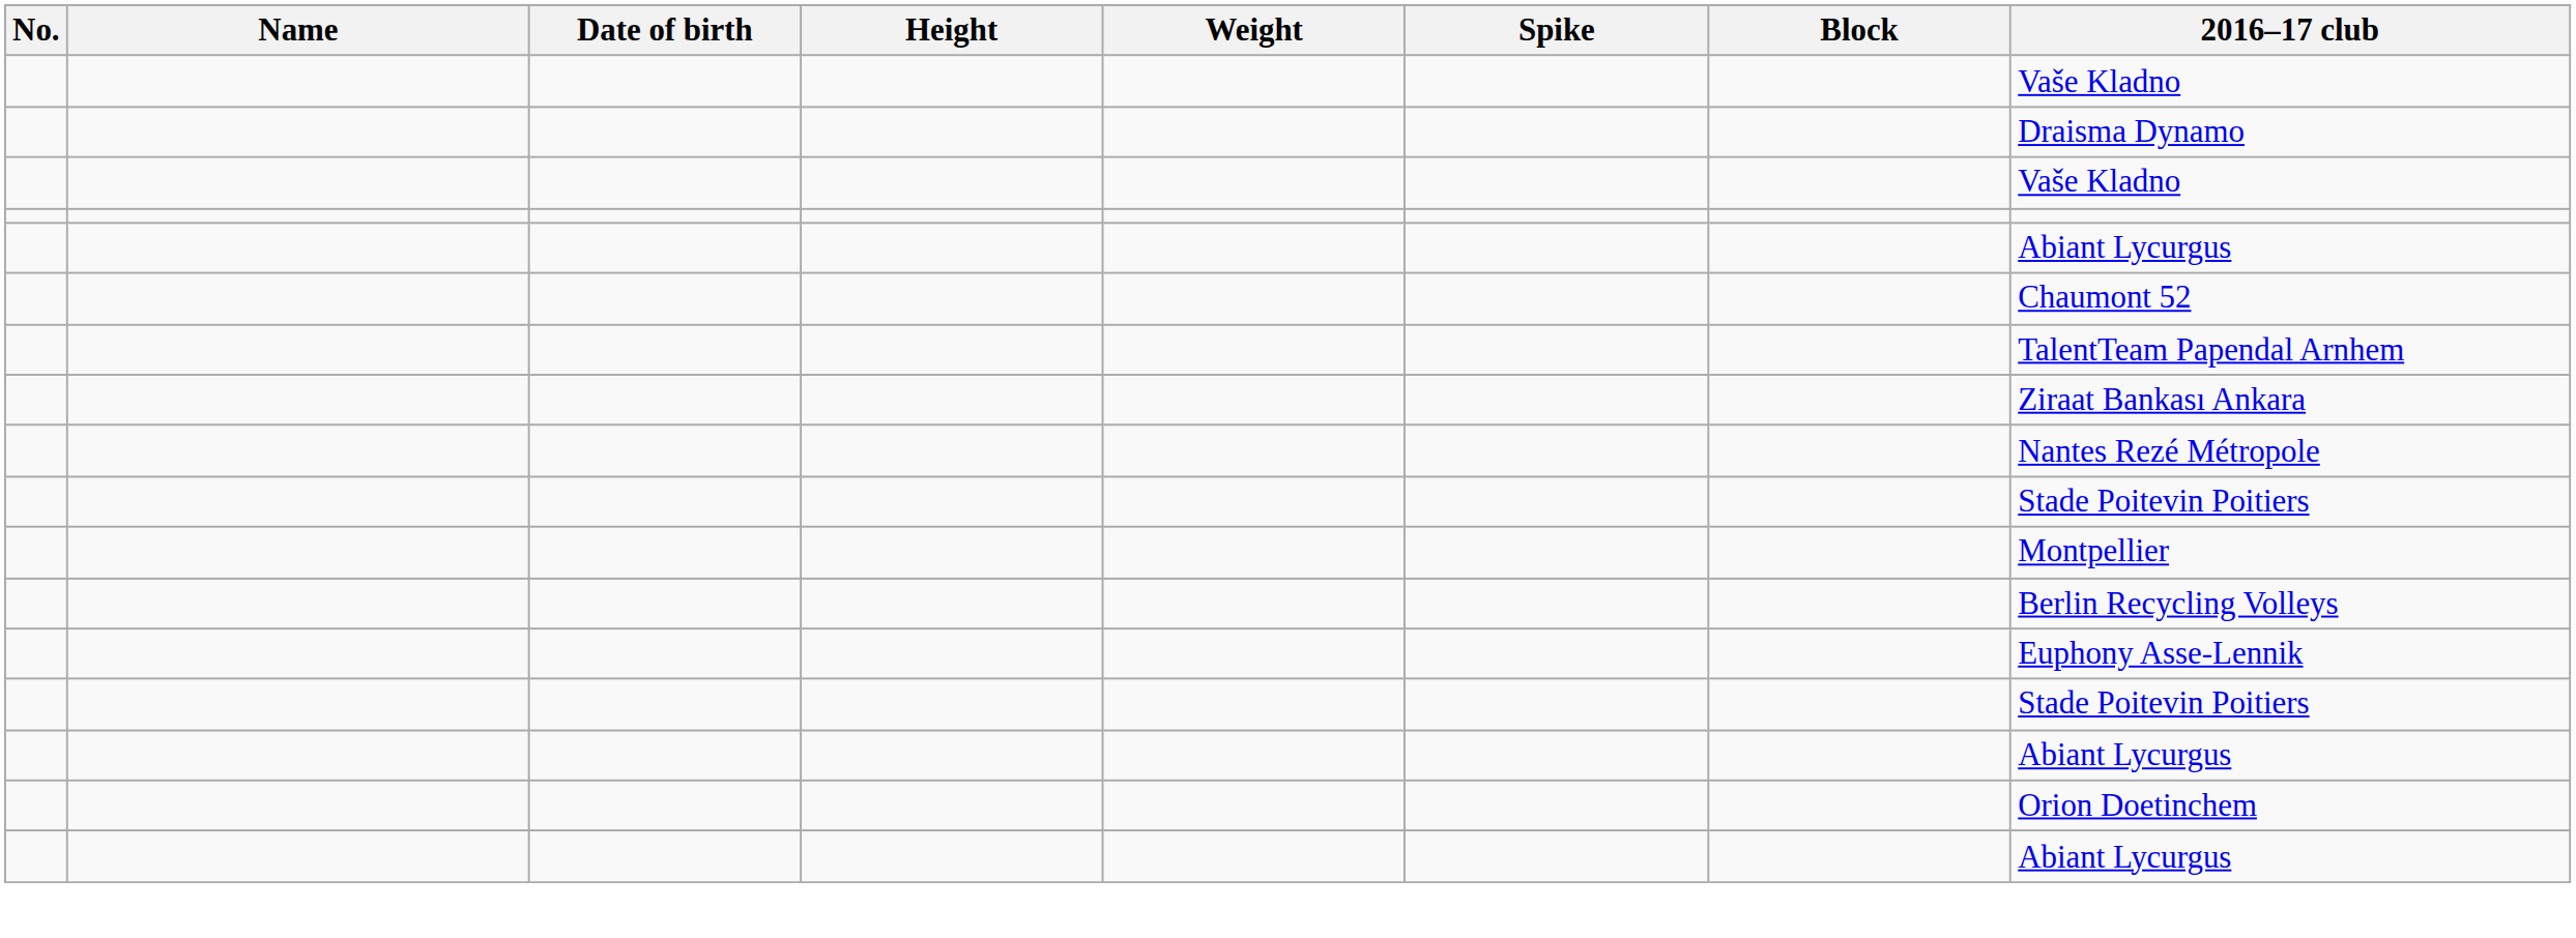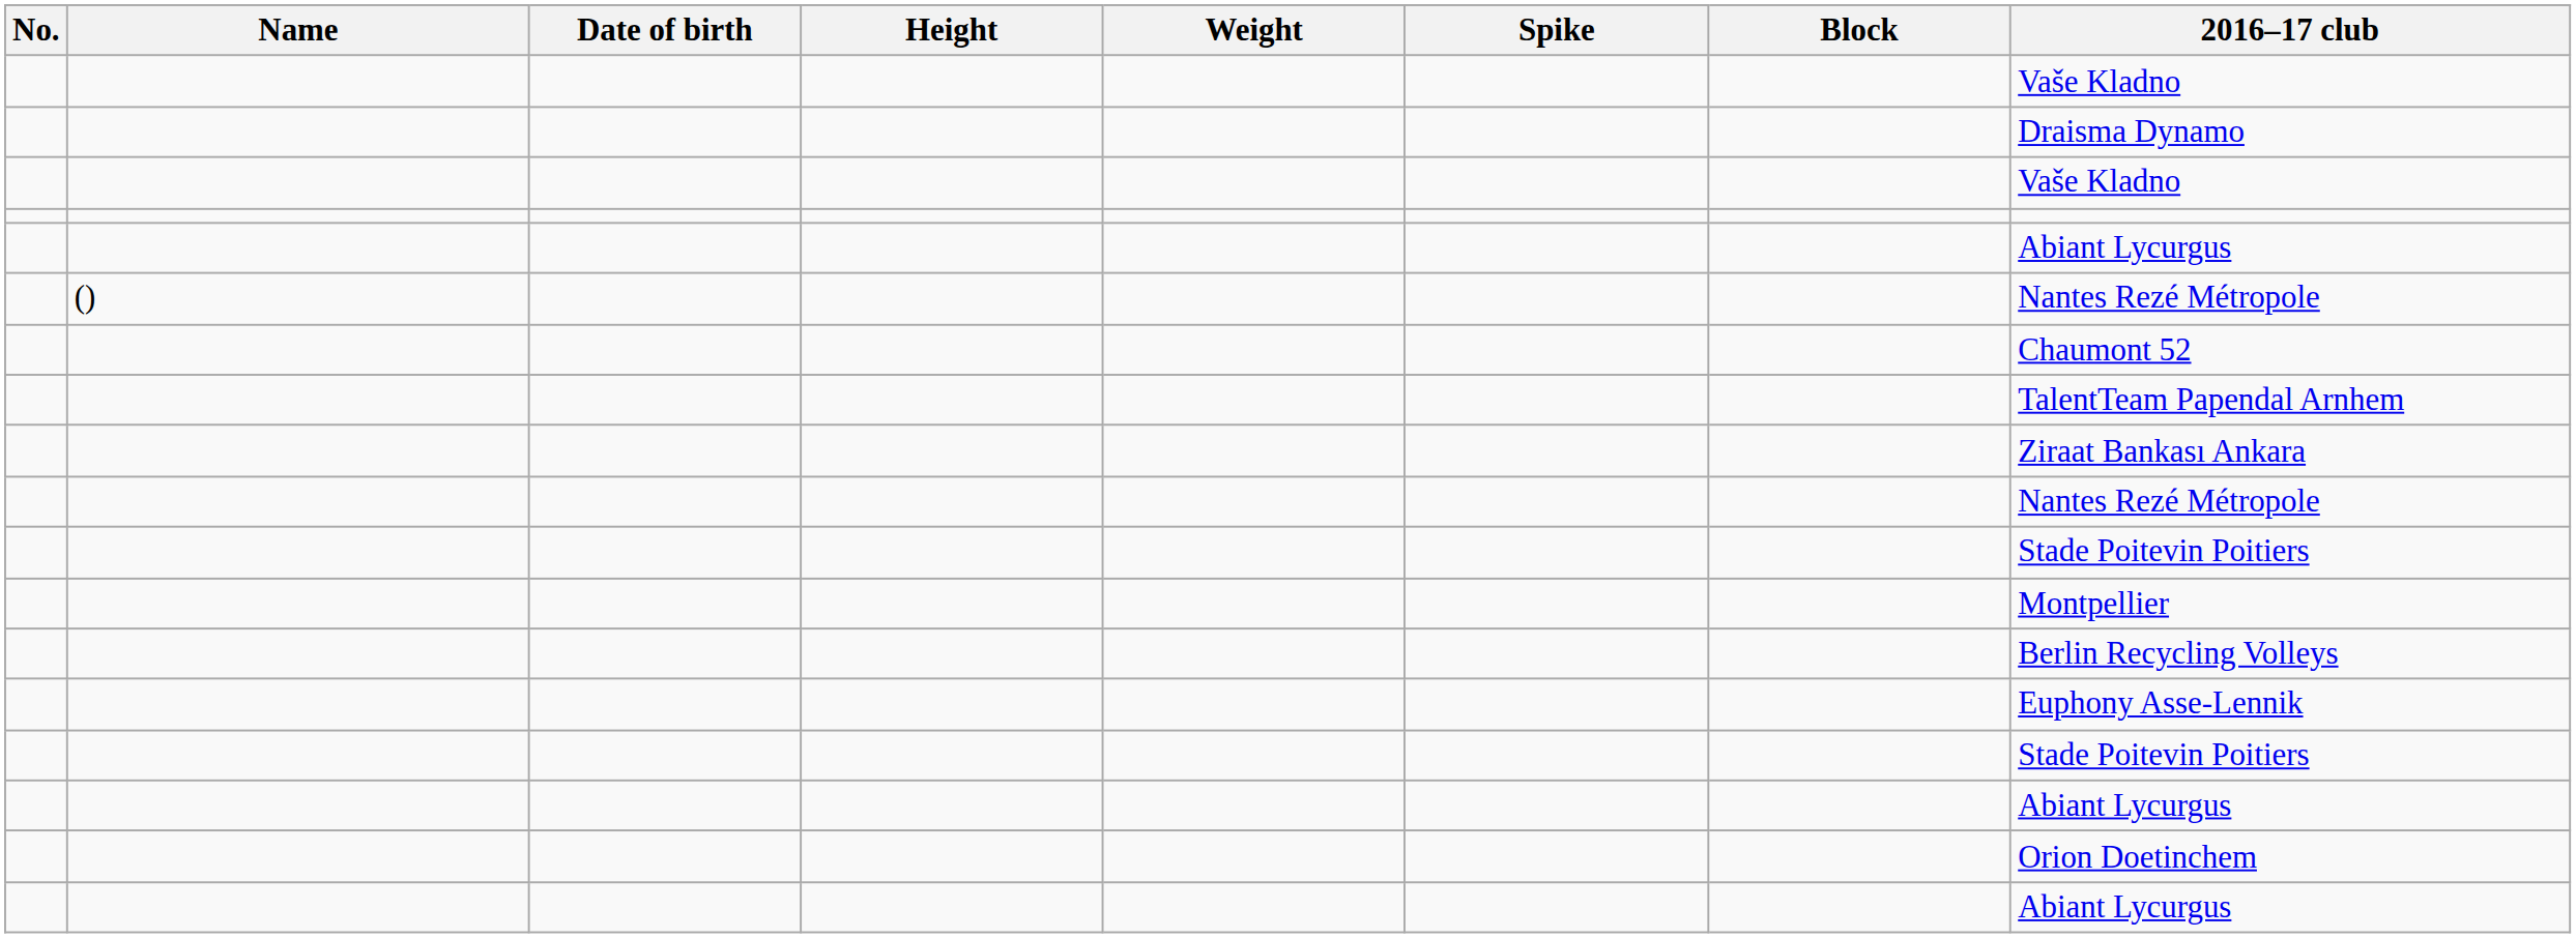+ row: () | Nantes Rezé Métropole
